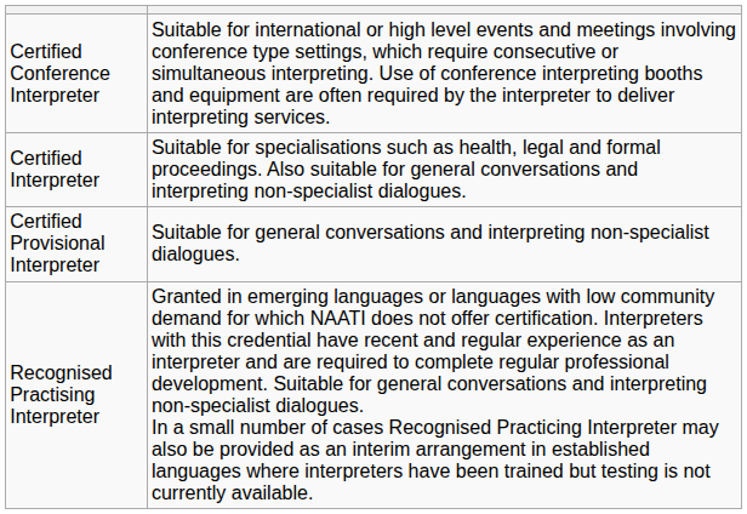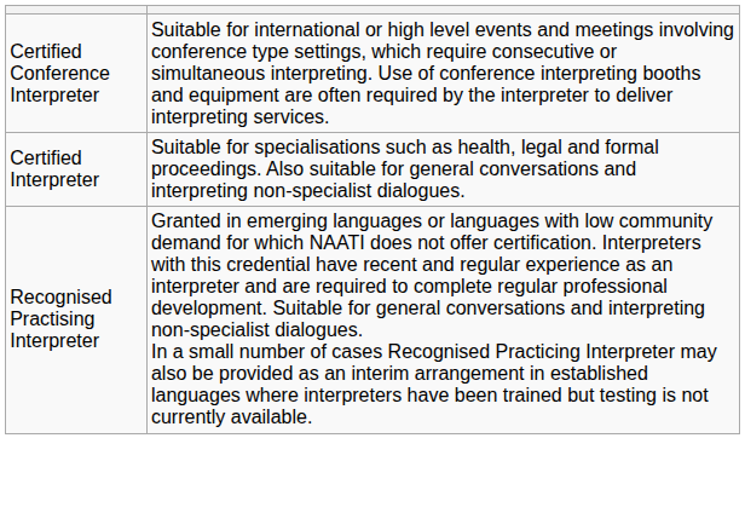- row: Certified Provisional Interpreter | Suitable for general conversations and interpreting non-specialist dialogues.
